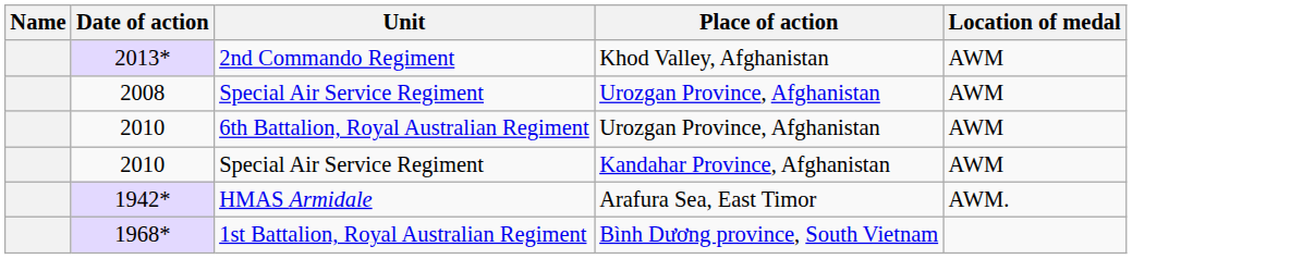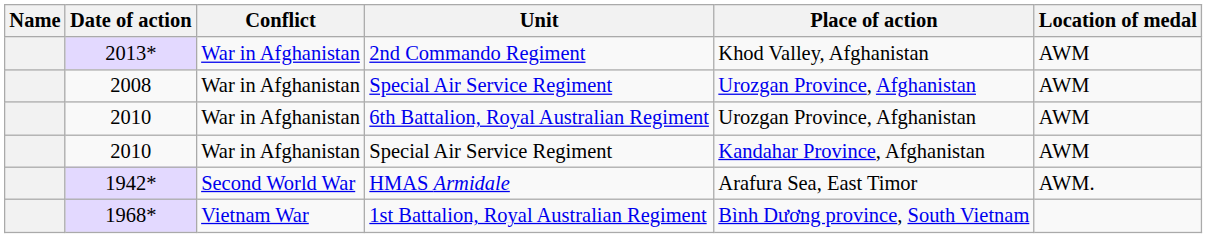+ column: Conflict | War in Afghanistan | War in Afghanistan | War in Afghanistan | War in Afghanistan | Second World War | Vietnam War
